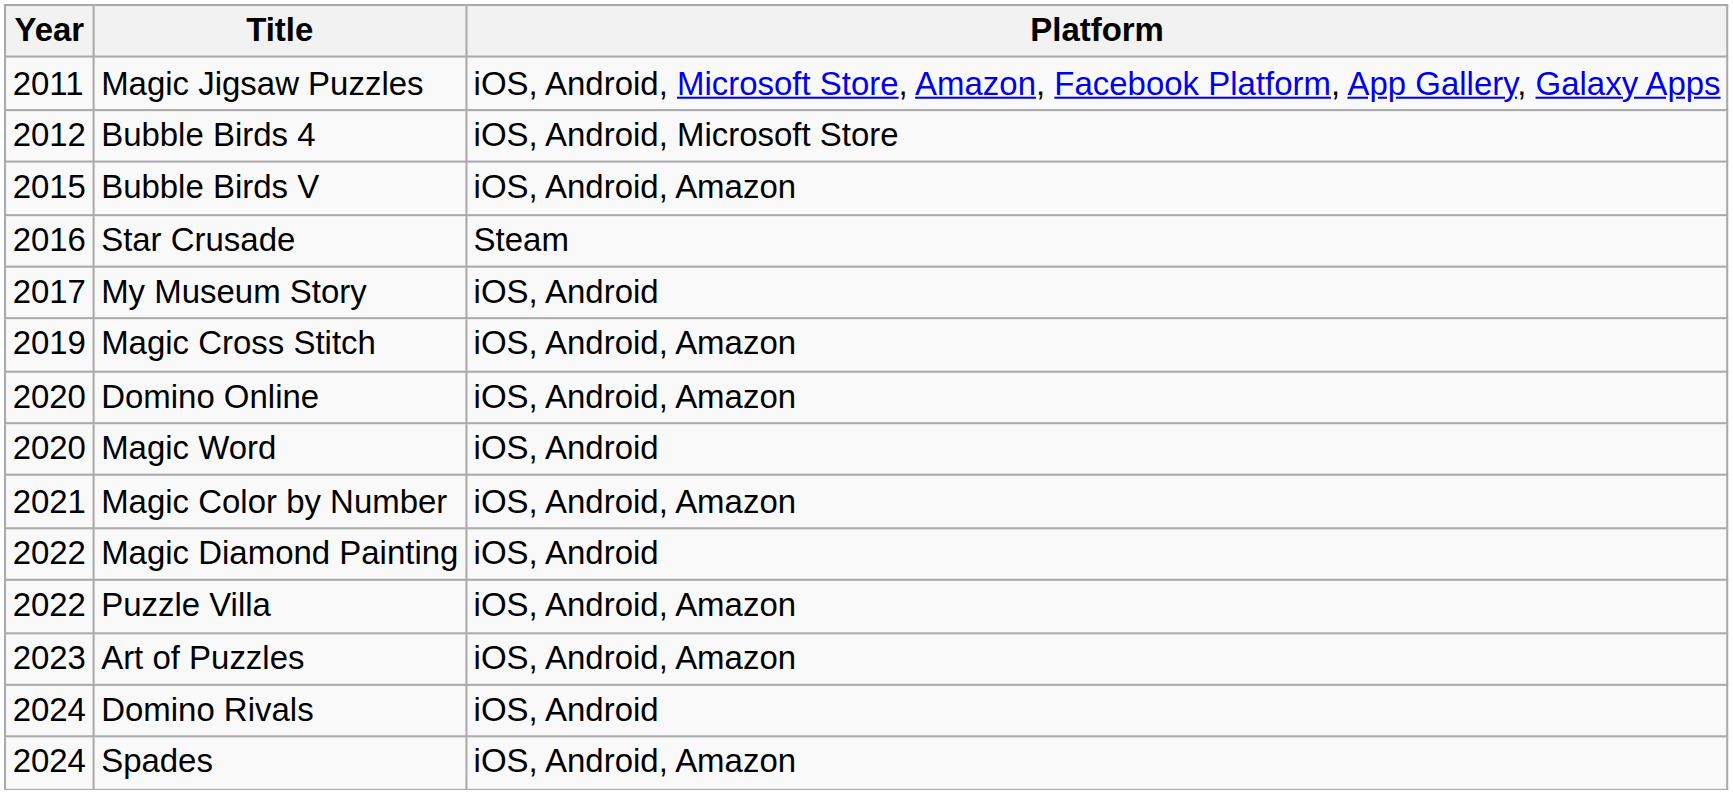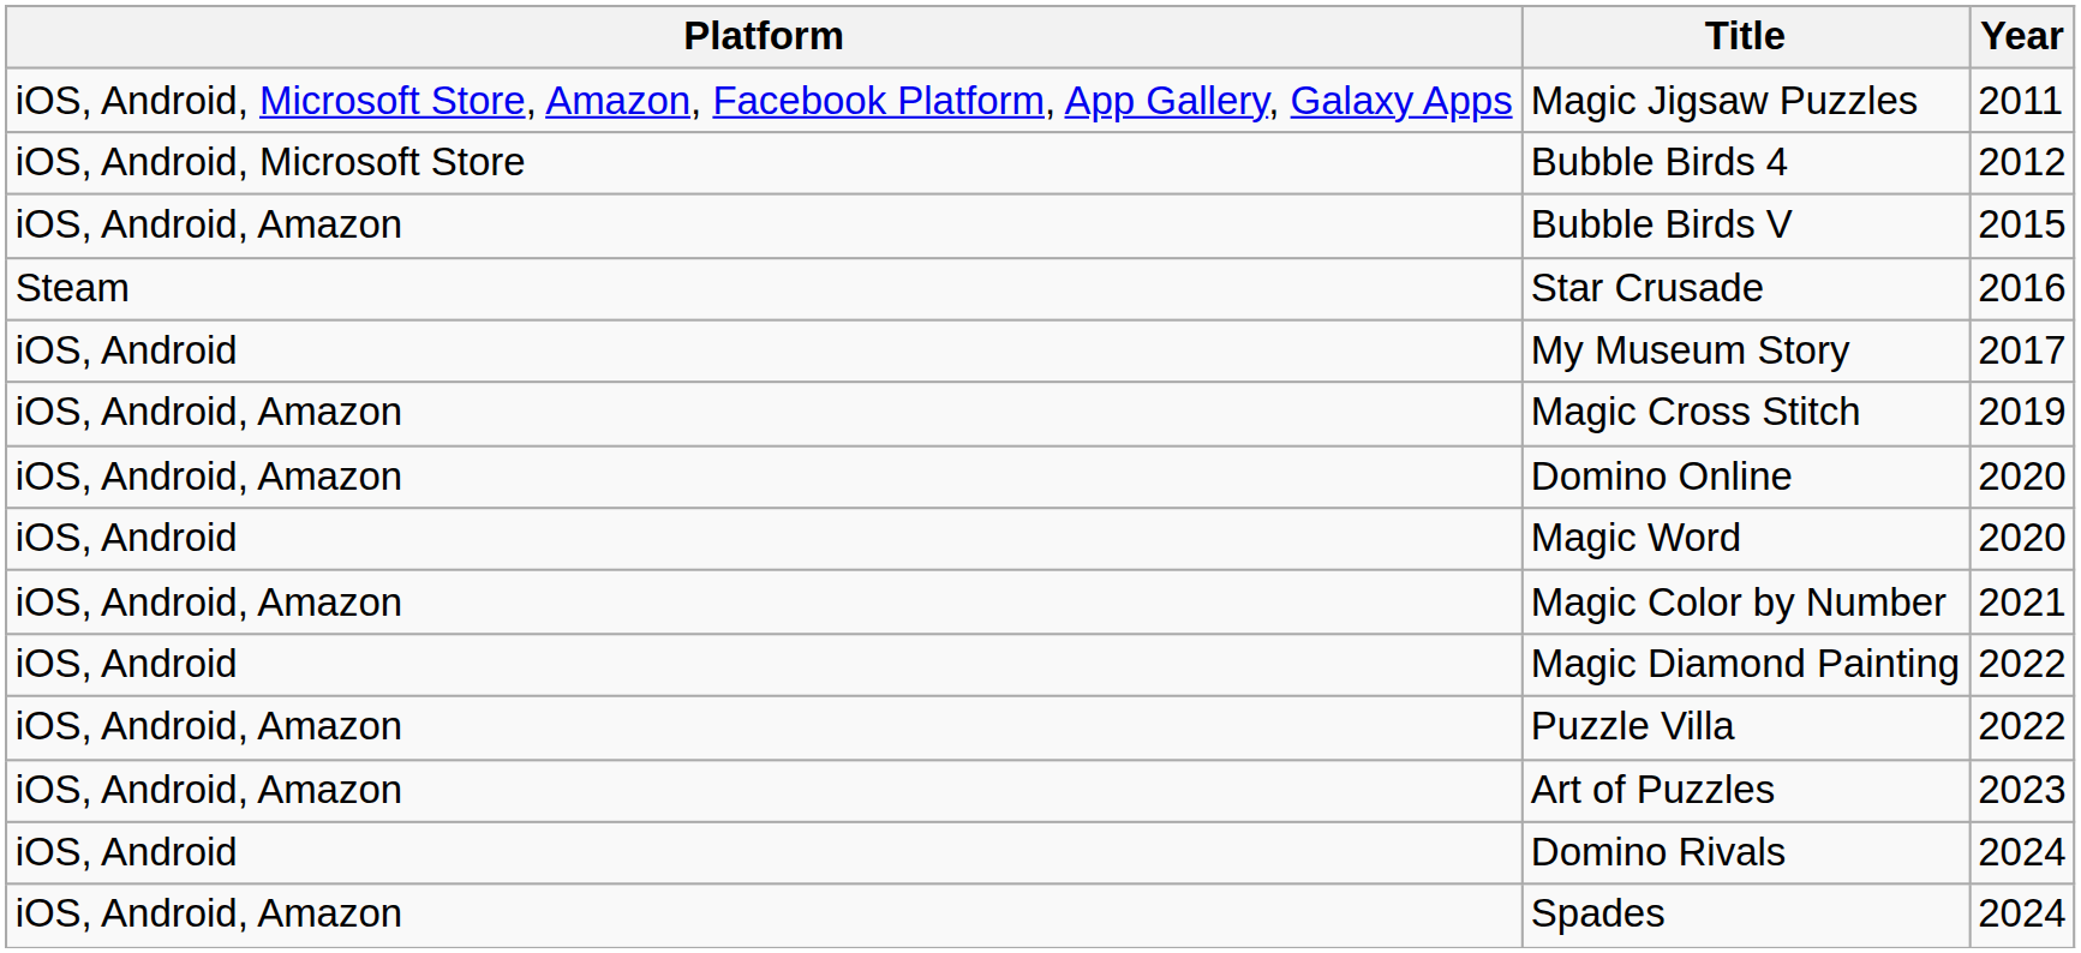columns swapped: Year <-> Platform
